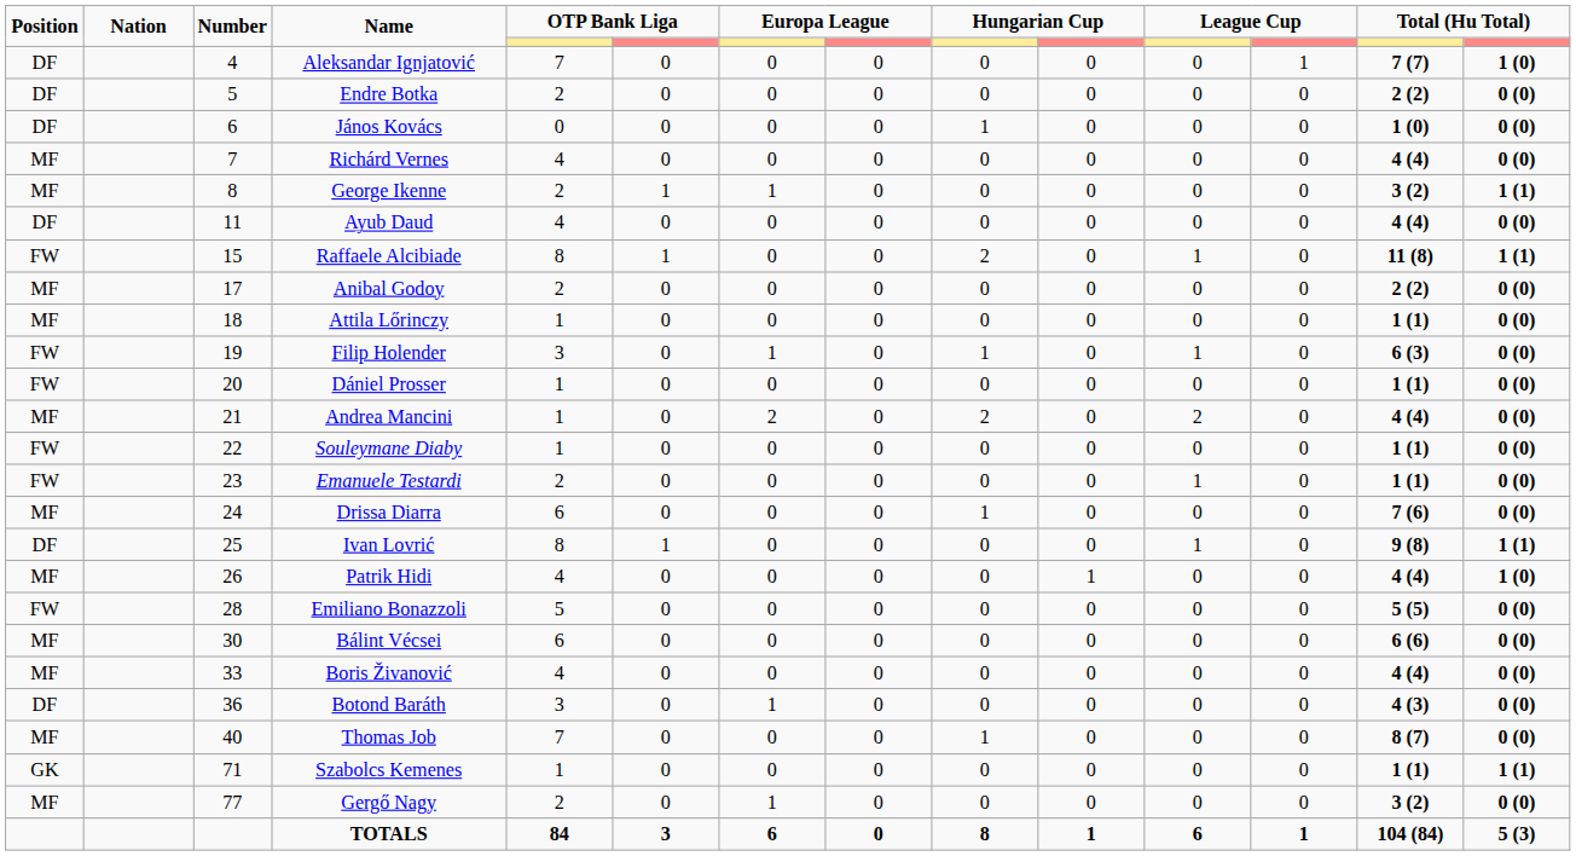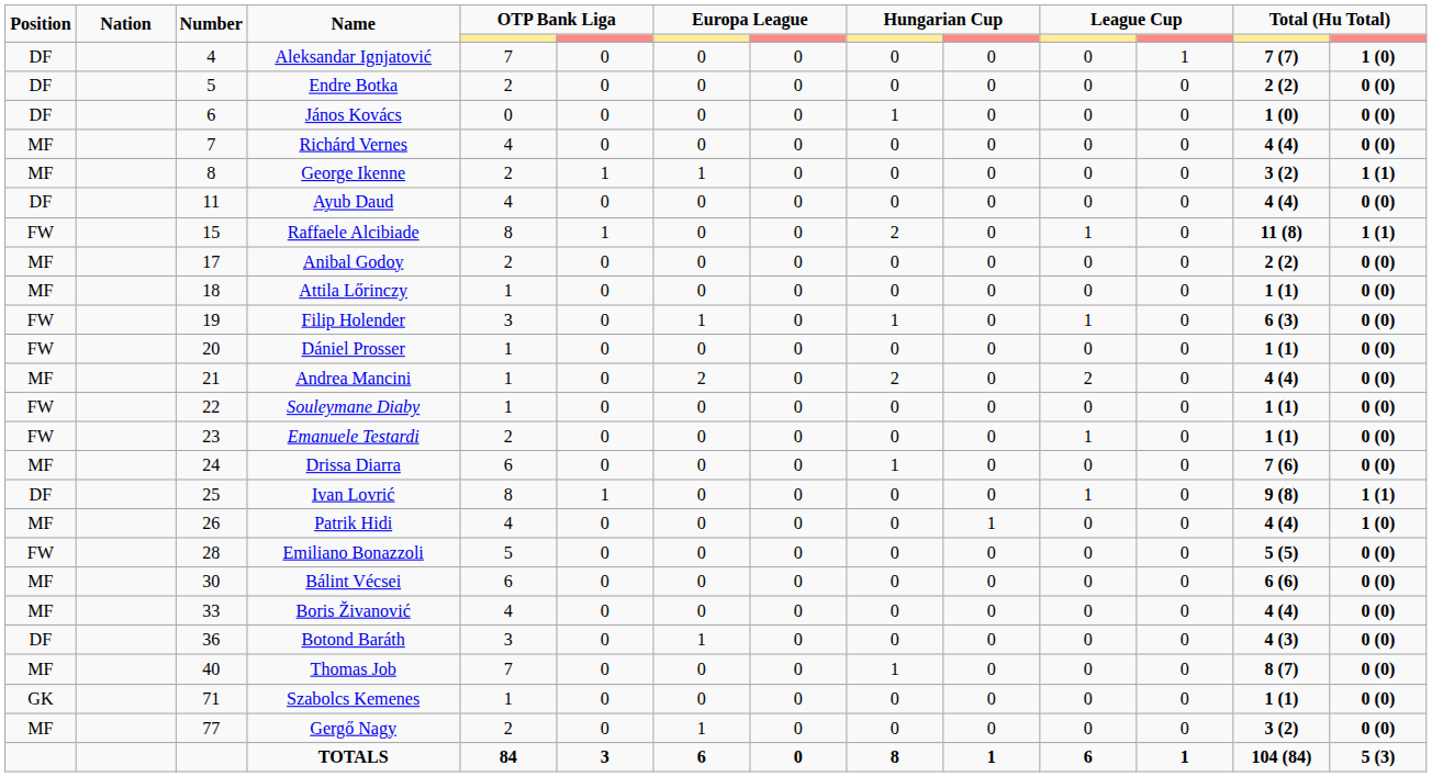Szabolcs Kemenes | column 14: 1 (1) -> 0 (0)
